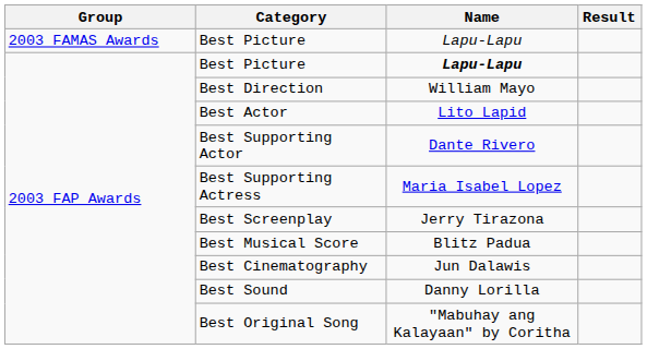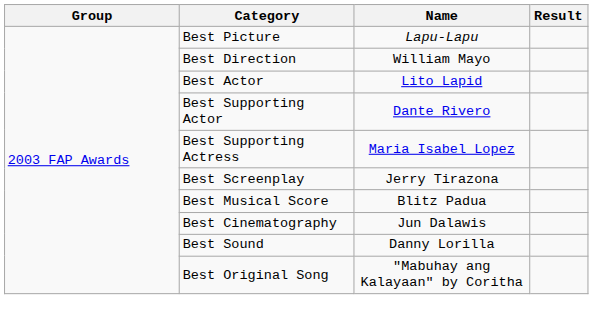- row: 2003 FAMAS Awards | Best Picture | Lapu-Lapu
2003 FAP Awards / Best Picture | Name: bold -> normal
